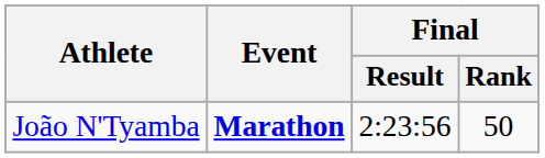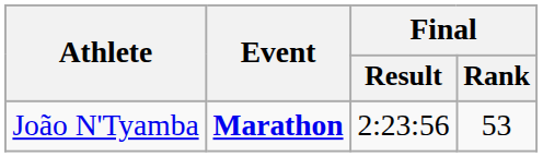João N'Tyamba | Final / Rank: 50 -> 53
